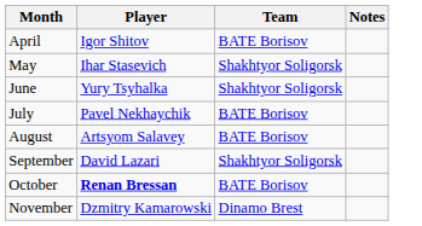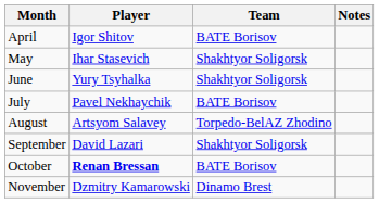August | Team: BATE Borisov -> Torpedo-BelAZ Zhodino
